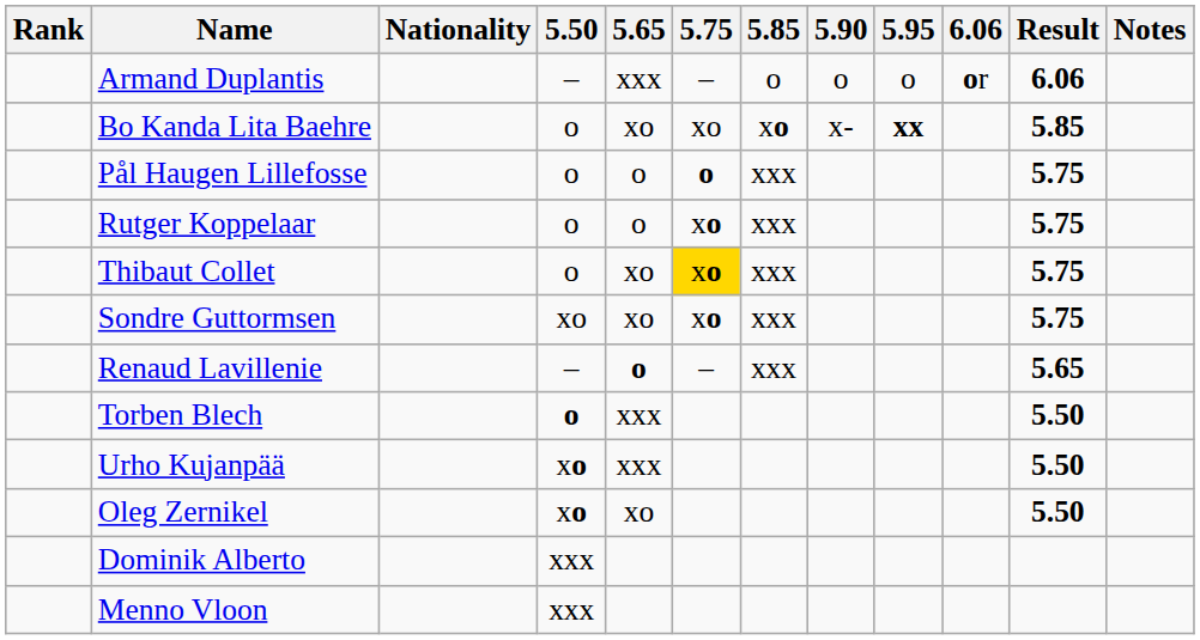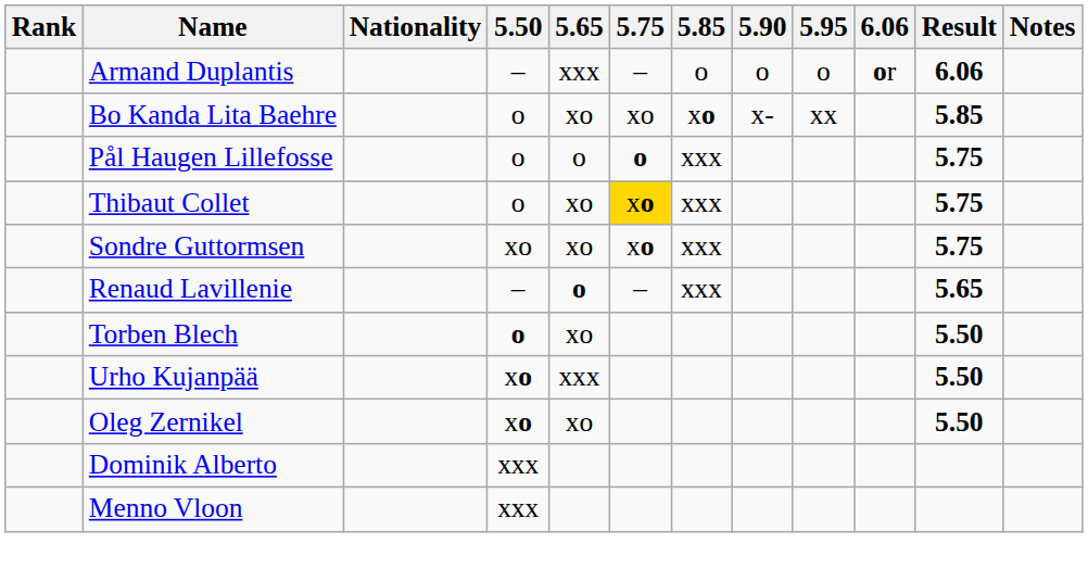Bo Kanda Lita Baehre | 5.95: bold -> normal
- row: Rutger Koppelaar | o | o | xo | xxx | 5.75
Torben Blech | 5.65: xxx -> xo
